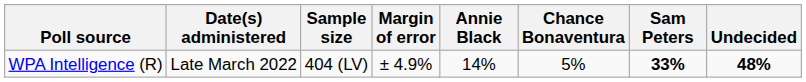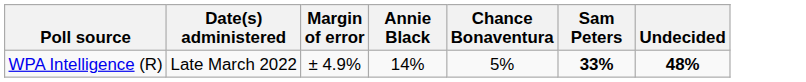- column: Sample size | 404 (LV)
